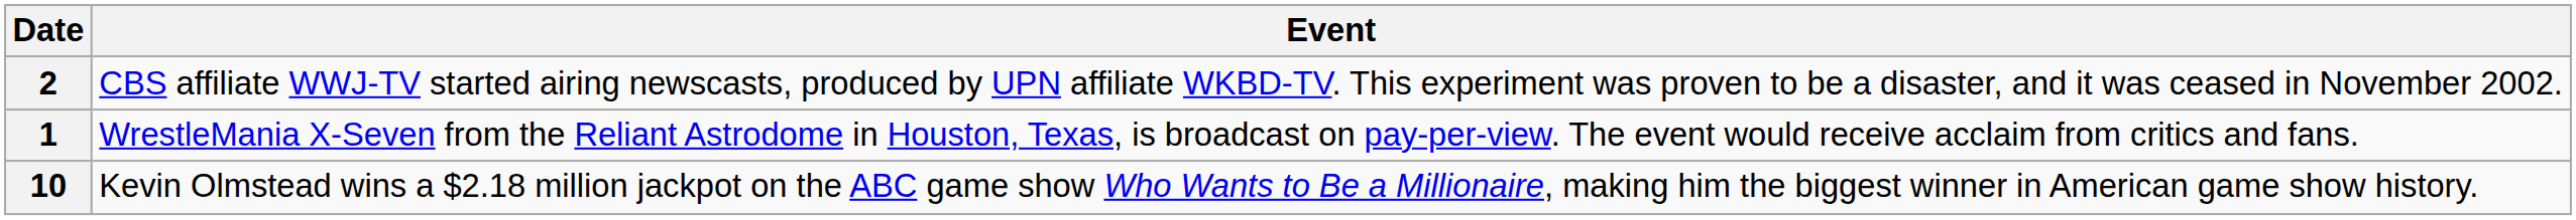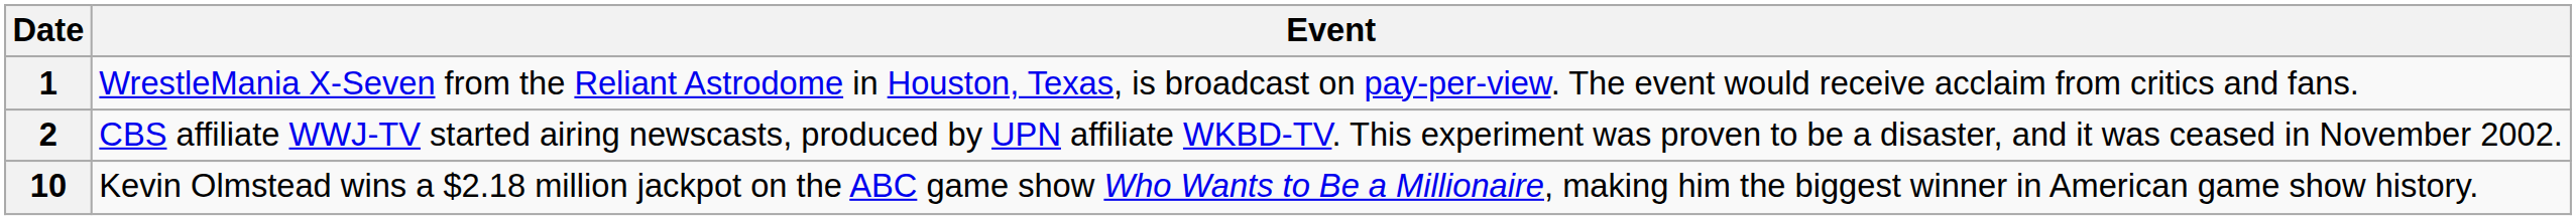rows swapped: 1 <-> 2
